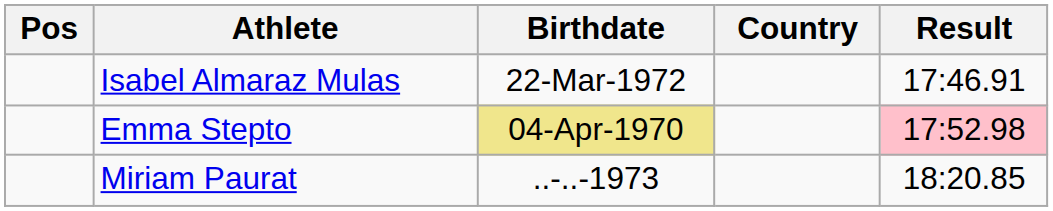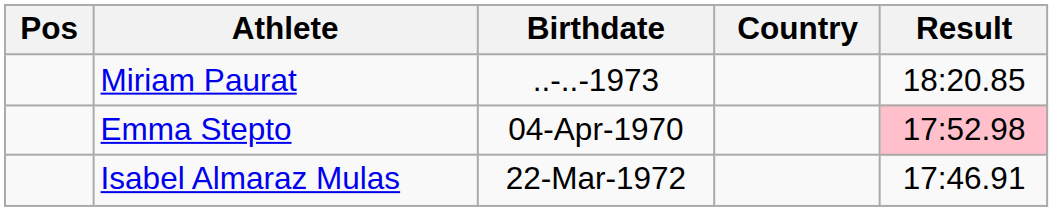rows swapped: Isabel Almaraz Mulas <-> Miriam Paurat
Emma Stepto | Birthdate: khaki background -> no background
